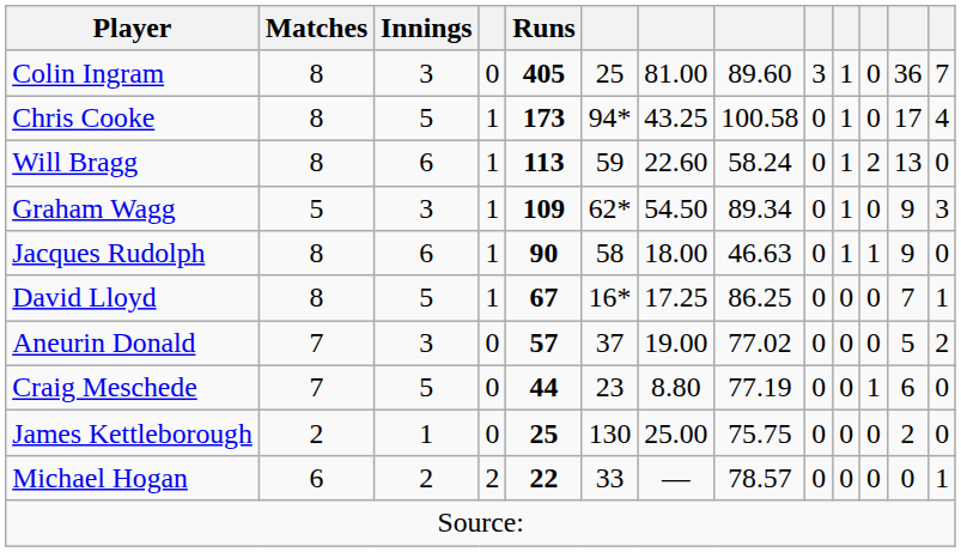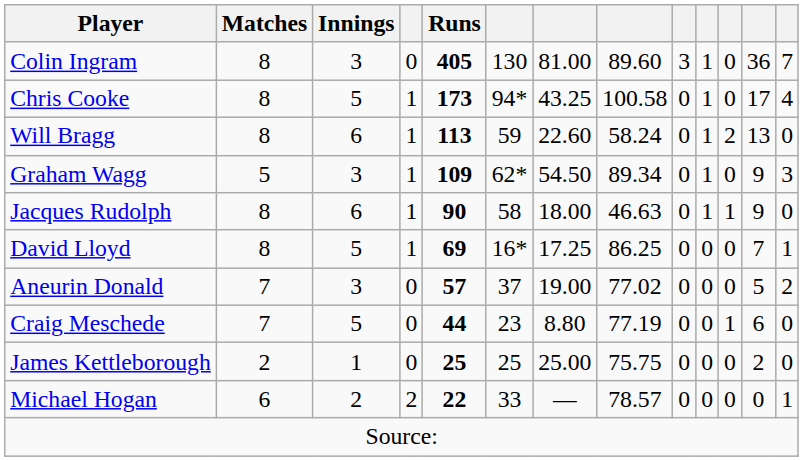Colin Ingram | column 6: 25 -> 130
David Lloyd | Runs: 67 -> 69
James Kettleborough | column 6: 130 -> 25
